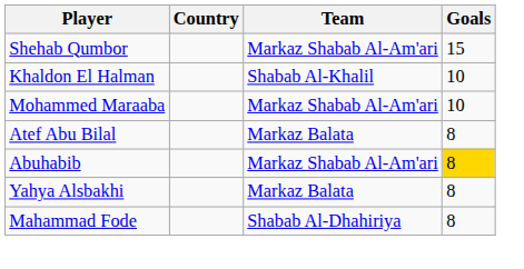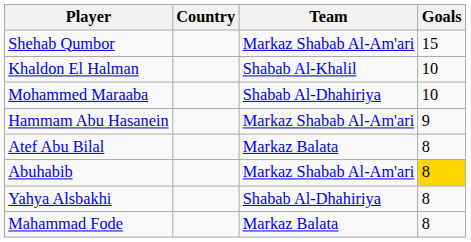Mohammed Maraaba | Team: Markaz Shabab Al-Am'ari -> Shabab Al-Dhahiriya
+ row: Hammam Abu Hasanein | Markaz Shabab Al-Am'ari | 9
Yahya Alsbakhi | Team: Markaz Balata -> Shabab Al-Dhahiriya
Mahammad Fode | Team: Shabab Al-Dhahiriya -> Markaz Balata
